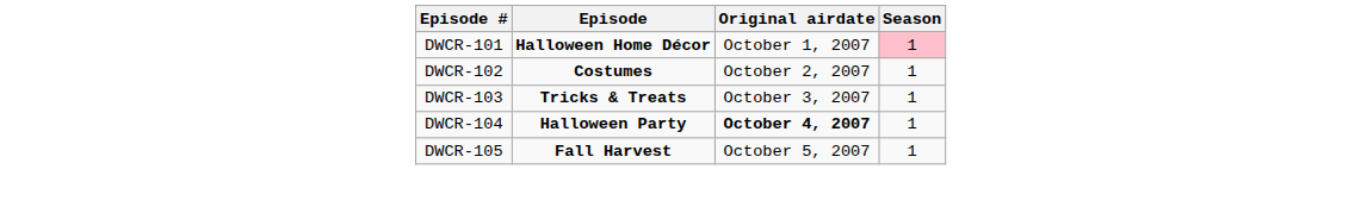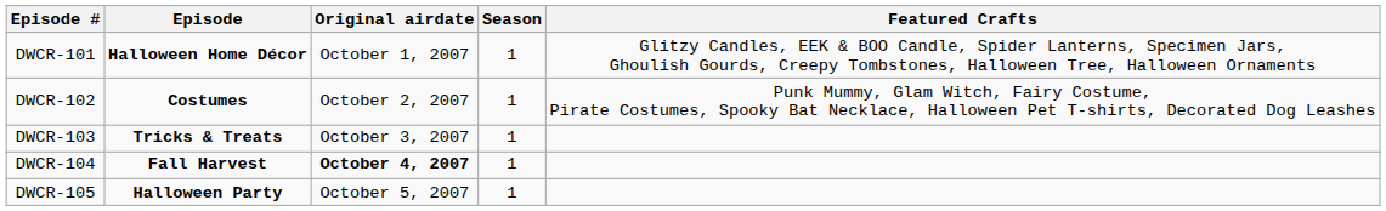+ column: Featured Crafts | Glitzy Candles, EEK & BOO Candle, Spider Lanterns, Specimen Jars, Ghoulish Gourds, Creepy Tombstones, Halloween Tree, Halloween Ornaments | Punk Mummy, Glam Witch, Fairy Costume, Pirate Costumes, Spooky Bat Necklace, Halloween Pet T-shirts, Decorated Dog Leashes
DWCR-101 | Season: pink background -> no background
DWCR-104 | Episode: Halloween Party -> Fall Harvest
DWCR-105 | Episode: Fall Harvest -> Halloween Party
